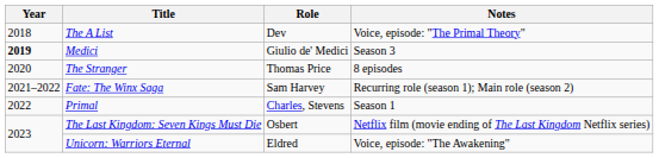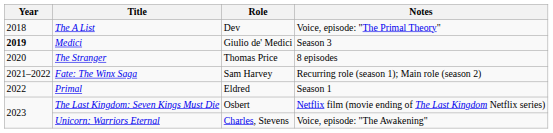Primal | Role: Charles, Stevens -> Eldred
Unicorn: Warriors Eternal | Role: Eldred -> Charles, Stevens
